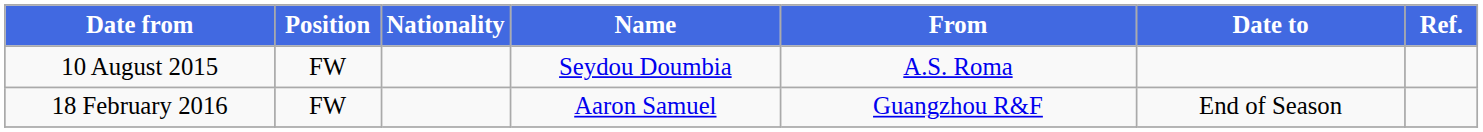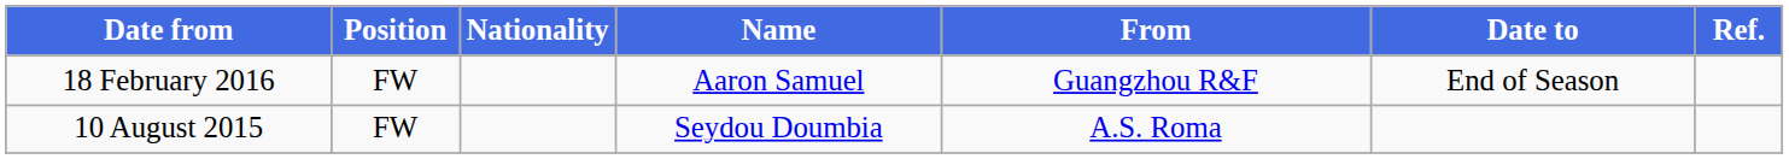rows swapped: 10 August 2015 <-> 18 February 2016
